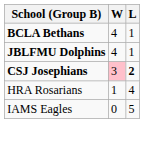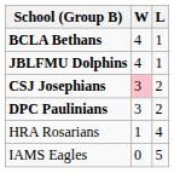CSJ Josephians | L: bold -> normal
+ row: DPC Paulinians | 3 | 2
